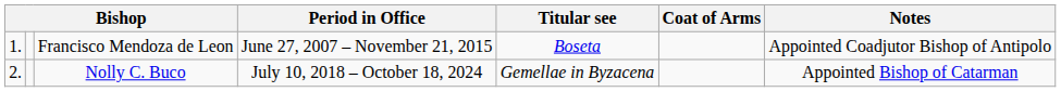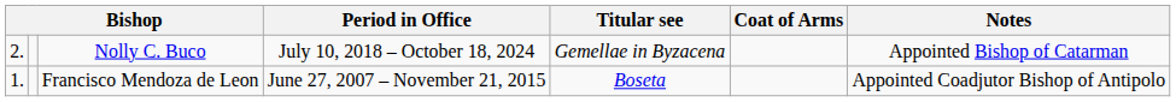rows swapped: Francisco Mendoza de Leon <-> Nolly C. Buco
